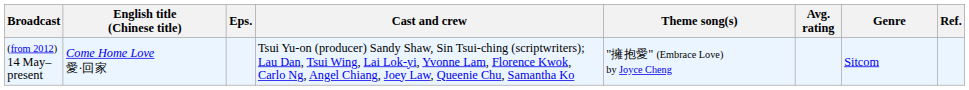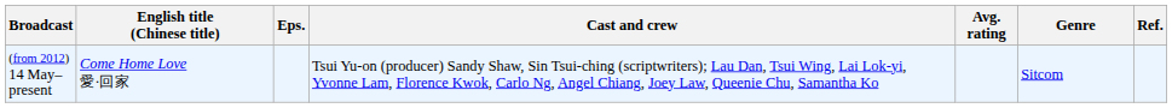- column: Theme song(s) | "擁抱愛" (Embrace Love) by Joyce Cheng
